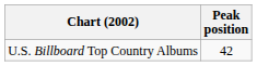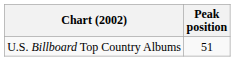U.S. Billboard Top Country Albums | Peak position: 42 -> 51
